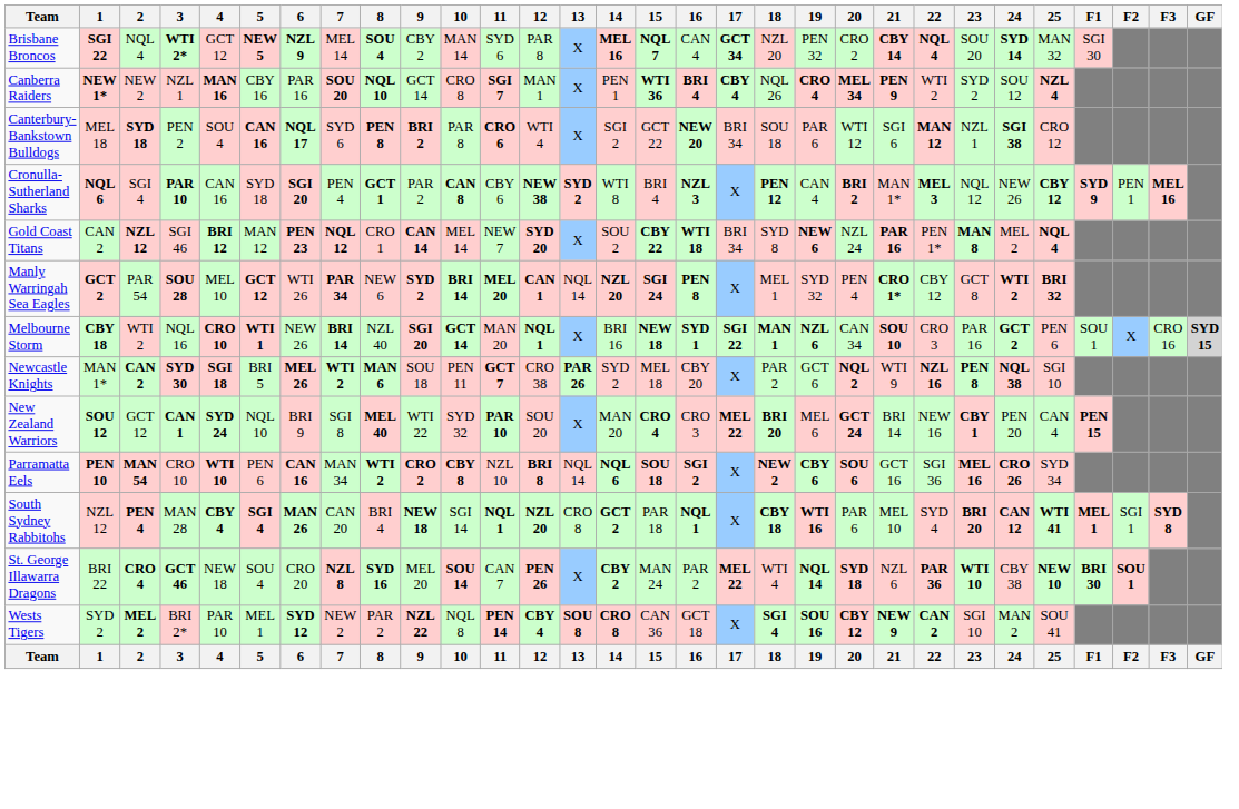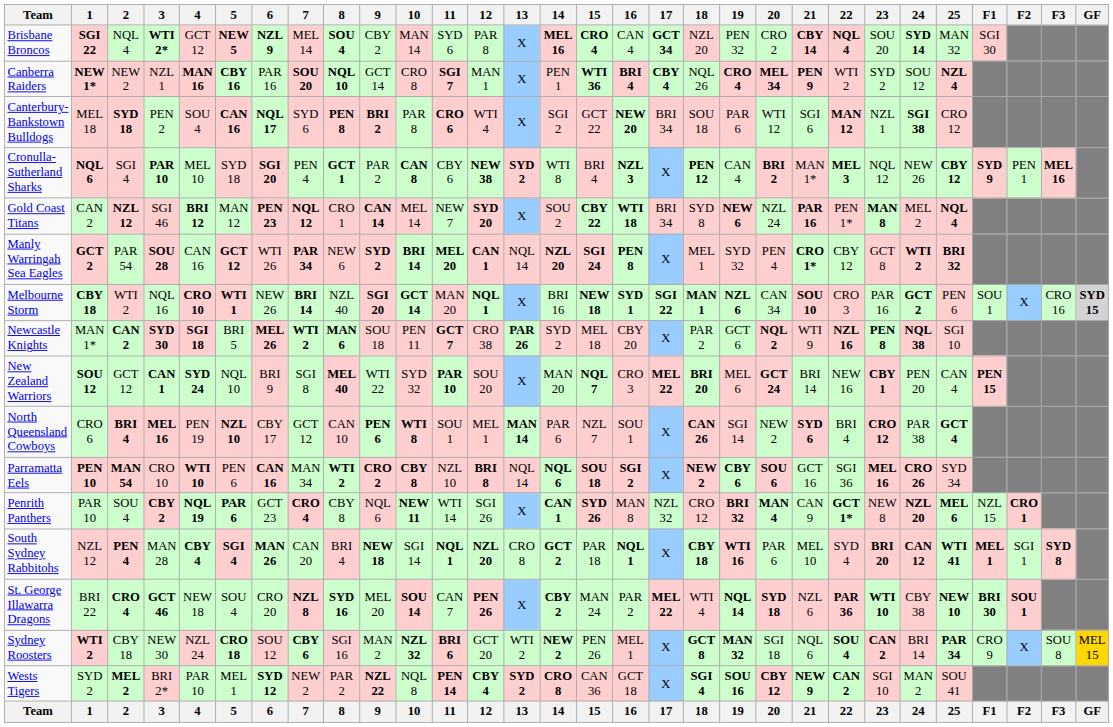Brisbane Broncos | 15: NQL 7 -> CRO 4
Canberra Raiders | 5: normal -> bold
Cronulla-Sutherland Sharks | 4: CAN 16 -> MEL 10
Manly Warringah Sea Eagles | 4: MEL 10 -> CAN 16
New Zealand Warriors | 15: CRO 4 -> NQL 7
+ row: North Queensland Cowboys | CRO 6 | BRI 4 | MEL 16 | PEN 19 | NZL 10 | CBY 17 | GCT 12 | CAN 10 | PEN 6 | WTI 8 | SOU 1 | MEL 1 | MAN 14 | PAR 6 | NZL 7 | SOU 1 | X | CAN 26 | SGI 14 | NEW 2 | SYD 6 | BRI 4 | CRO 12 | PAR 38 | GCT 4
+ row: Penrith Panthers | PAR 10 | SOU 4 | CBY 2 | NQL 19 | PAR 6 | GCT 23 | CRO 4 | CBY 8 | NQL 6 | NEW 11 | WTI 14 | SGI 26 | X | CAN 1 | SYD 26 | MAN 8 | NZL 32 | CRO 12 | BRI 32 | MAN 4 | CAN 9 | GCT 1* | NEW 8 | NZL 20 | MEL 6 | NZL 15 | CRO 1
+ row: Sydney Roosters | WTI 2 | CBY 18 | NEW 30 | NZL 24 | CRO 18 | SOU 12 | CBY 6 | SGI 16 | MAN 2 | NZL 32 | BRI 6 | GCT 20 | WTI 2 | NEW 2 | PEN 26 | MEL 1 | X | GCT 8 | MAN 32 | SGI 18 | NQL 6 | SOU 4 | CAN 2 | BRI 14 | PAR 34 | CRO 9 | X | SOU 8 | MEL 15
Wests Tigers | 13: SOU 8 -> SYD 2
